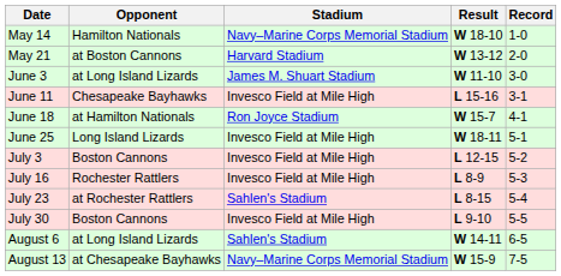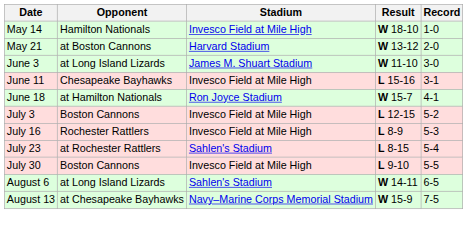May 14 | Stadium: Navy–Marine Corps Memorial Stadium -> Invesco Field at Mile High
- row: June 25 | Long Island Lizards | Invesco Field at Mile High | W 18-11 | 5-1
